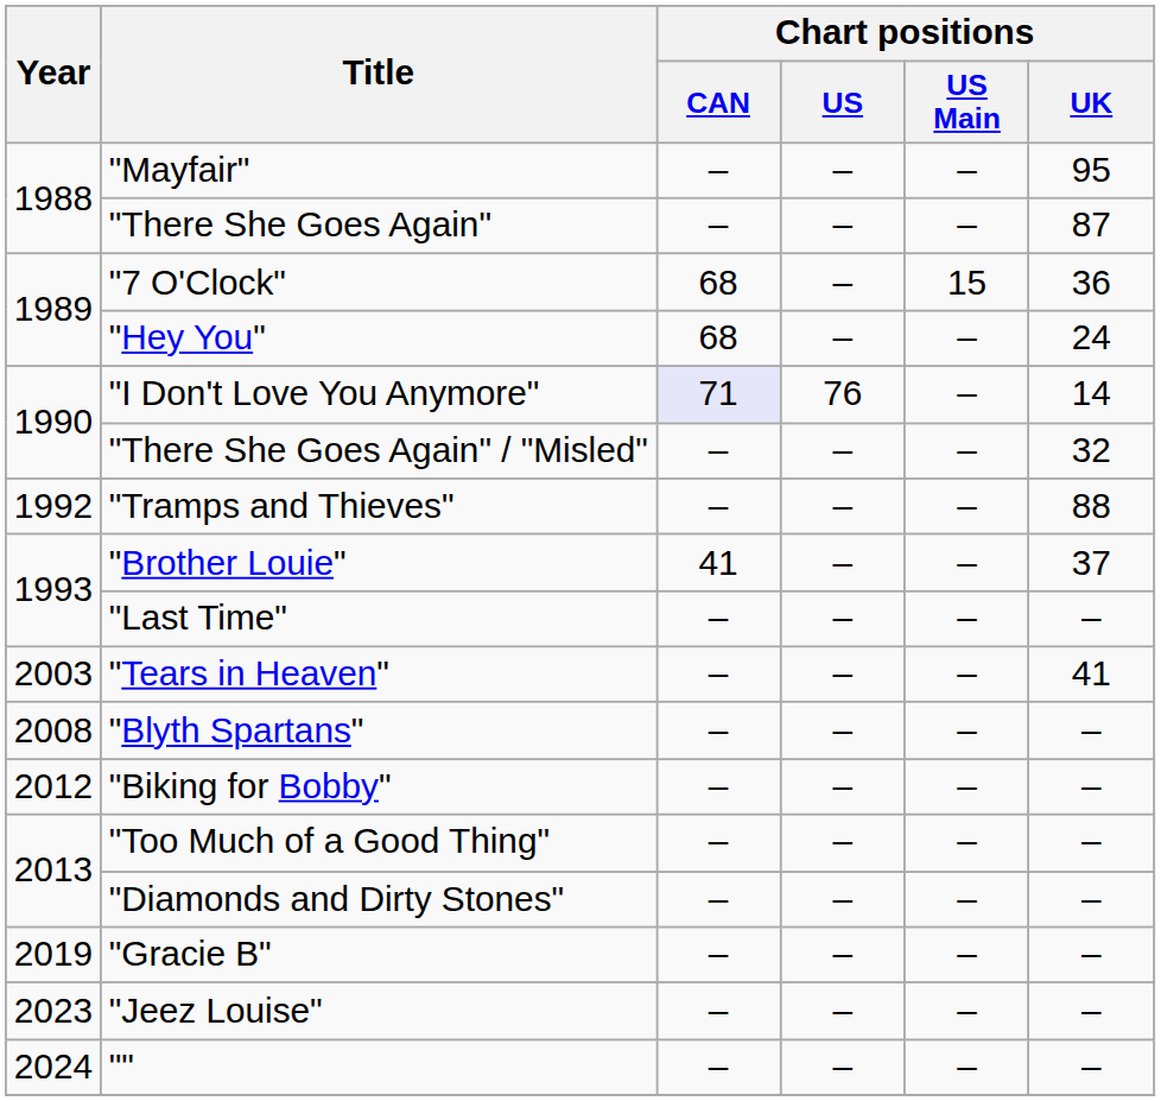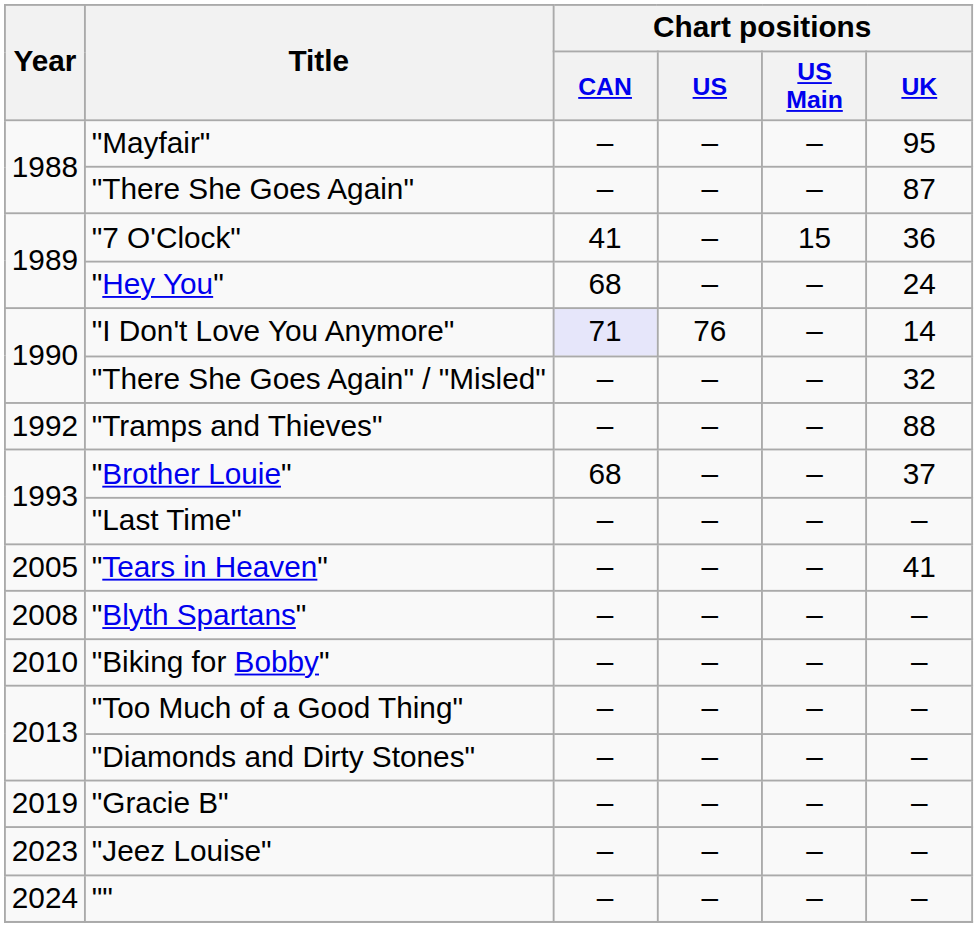"7 O'Clock" | Chart positions / CAN: 68 -> 41
"Brother Louie" | Chart positions / CAN: 41 -> 68
"Tears in Heaven" | Year: 2003 -> 2005
"Biking for Bobby" | Year: 2012 -> 2010
